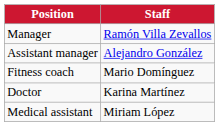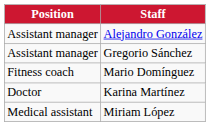- row: Manager | Ramón Villa Zevallos
+ row: Assistant manager | Gregorio Sánchez
